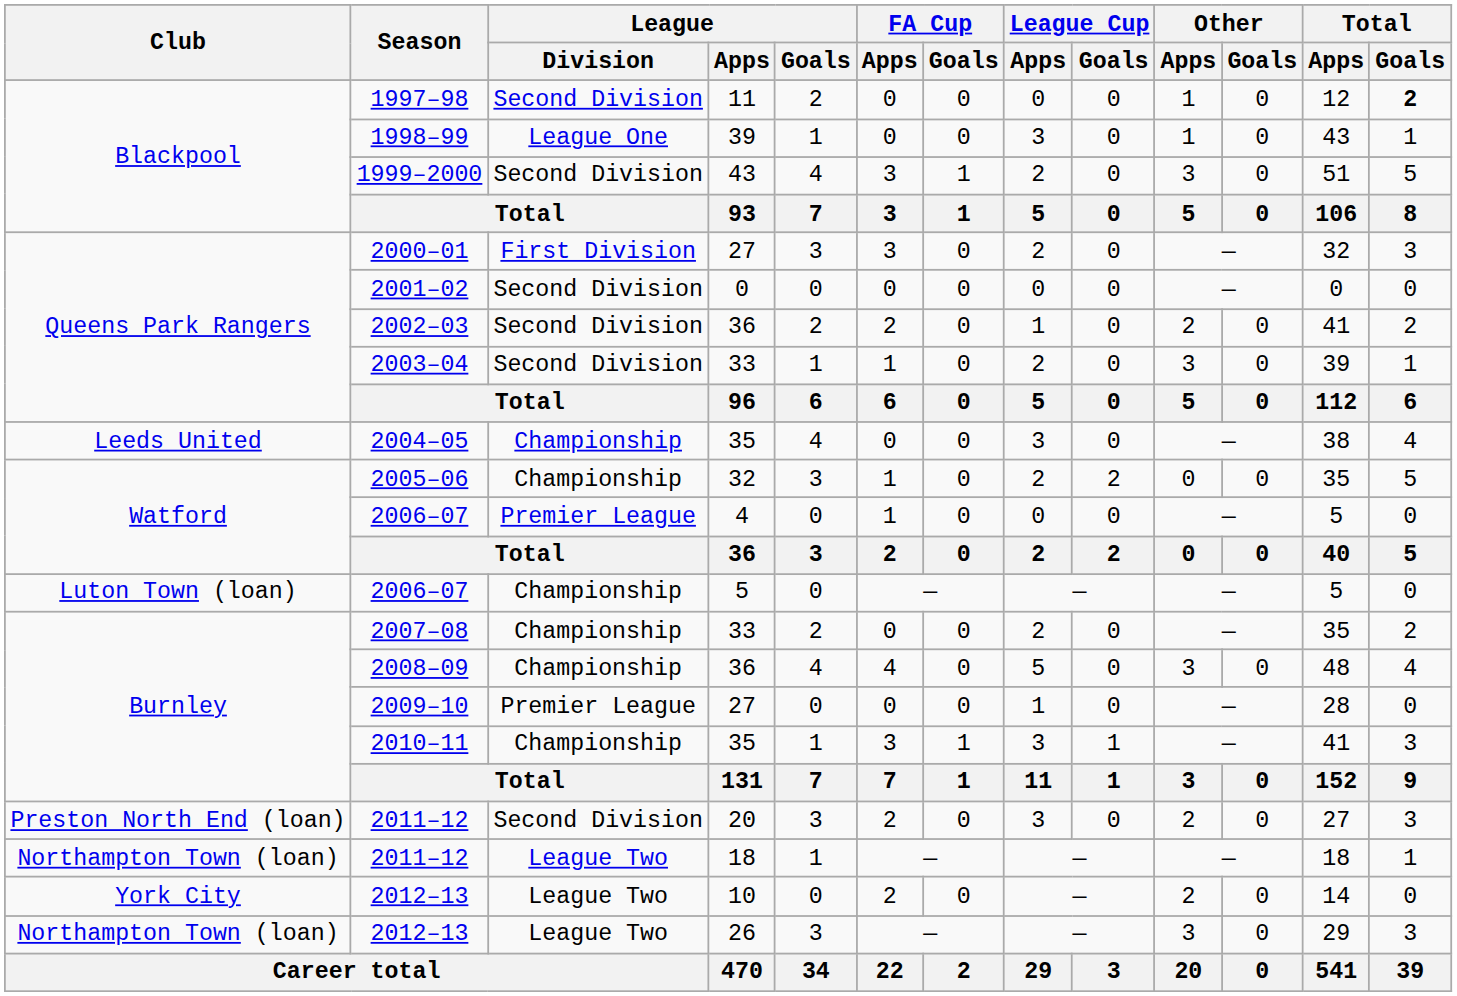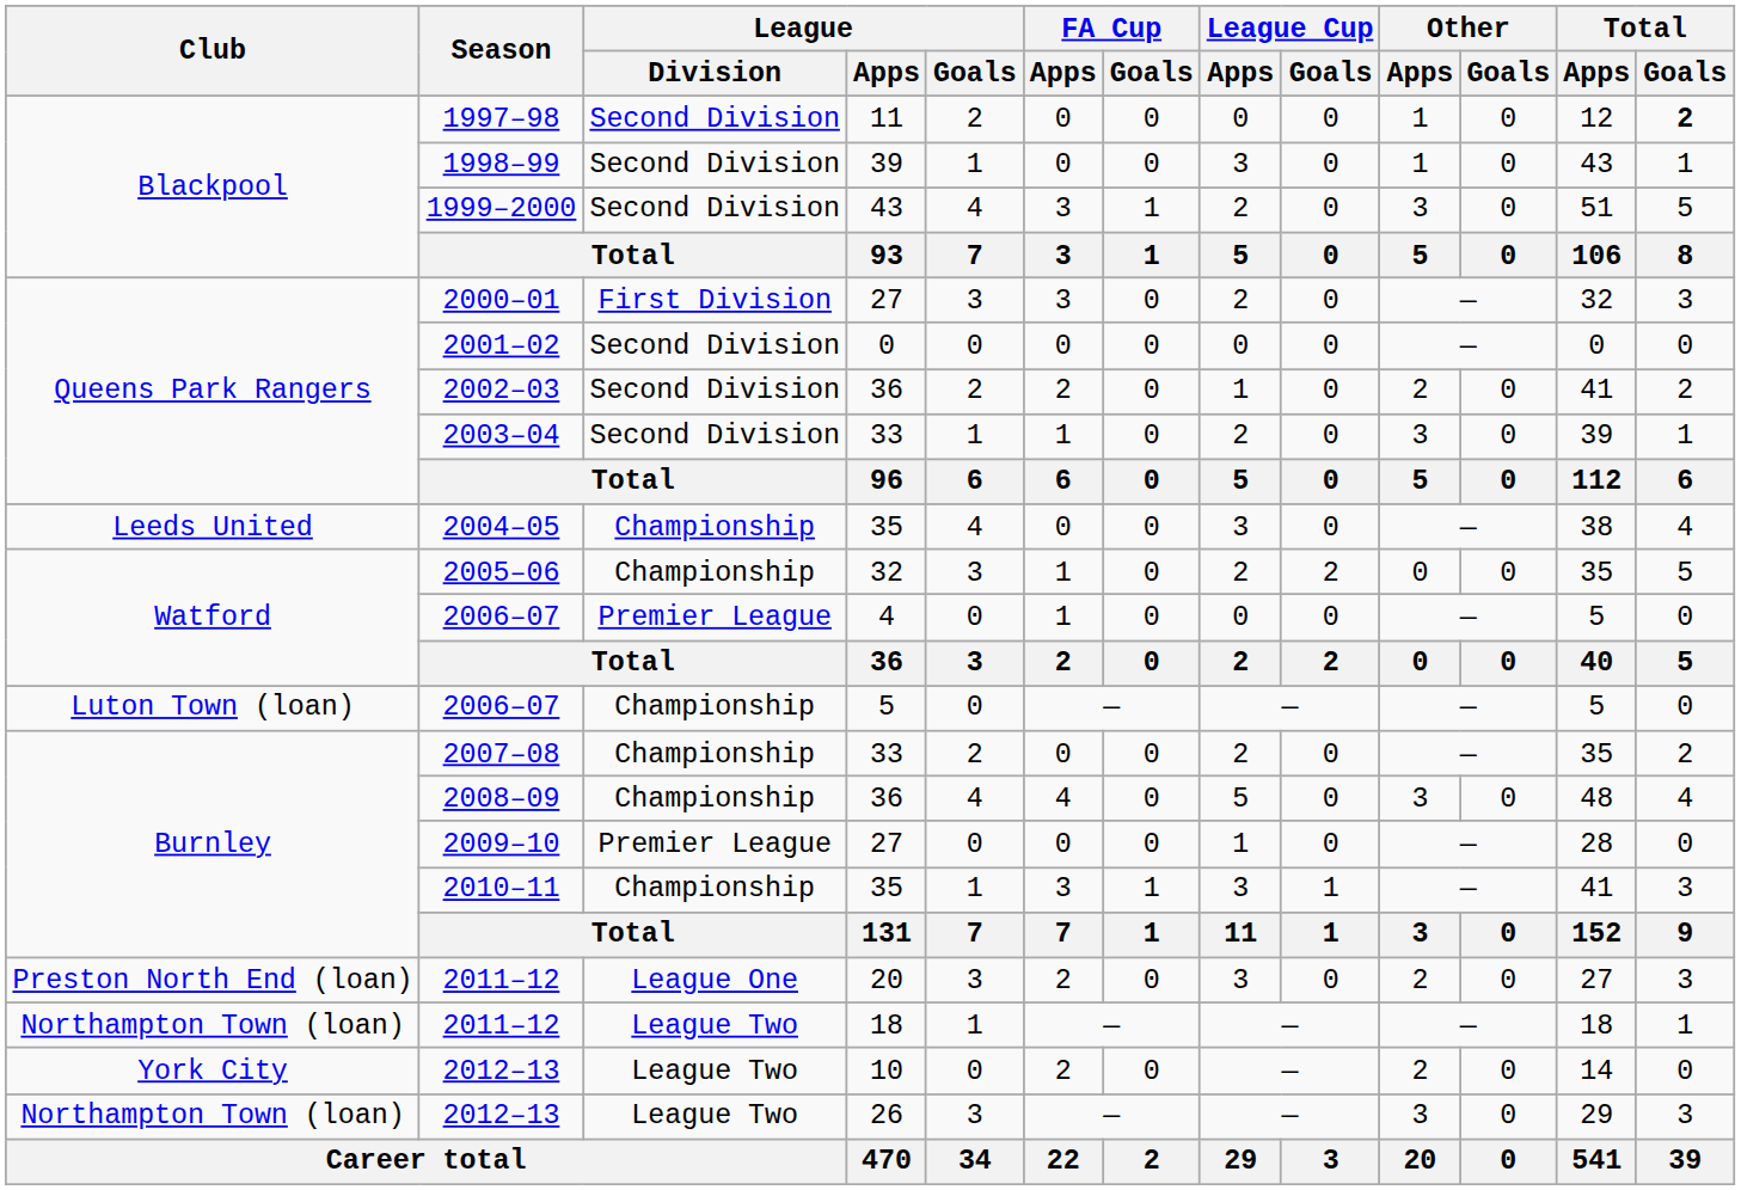1998–99 | League / Division: League One -> Second Division
2011–12 / 20 | League / Division: Second Division -> League One
